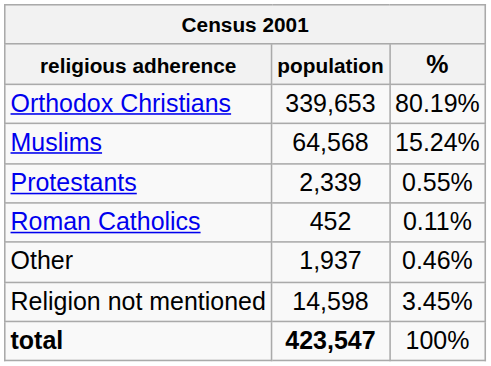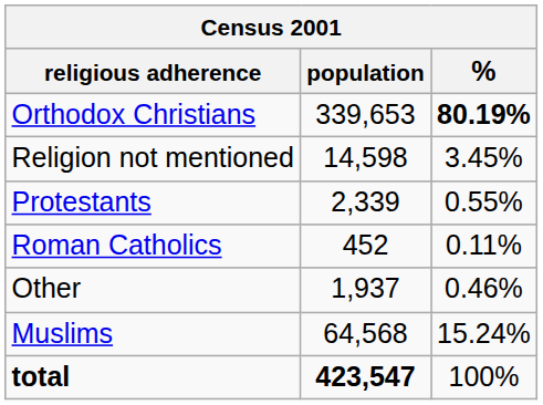Orthodox Christians | %: normal -> bold
rows swapped: Muslims <-> Religion not mentioned
